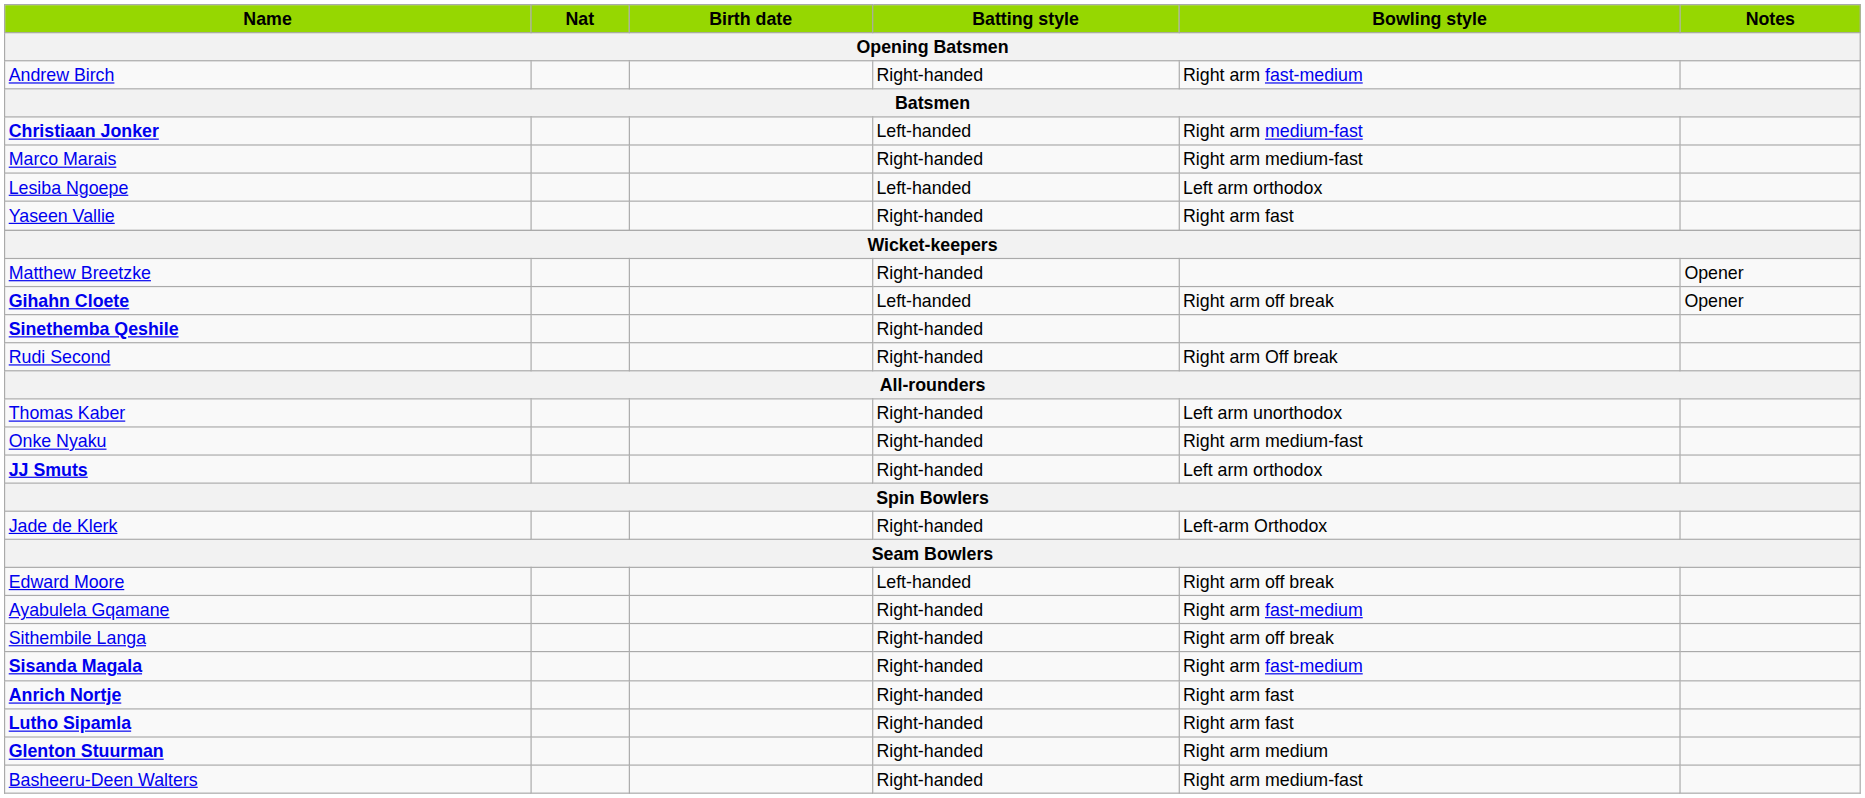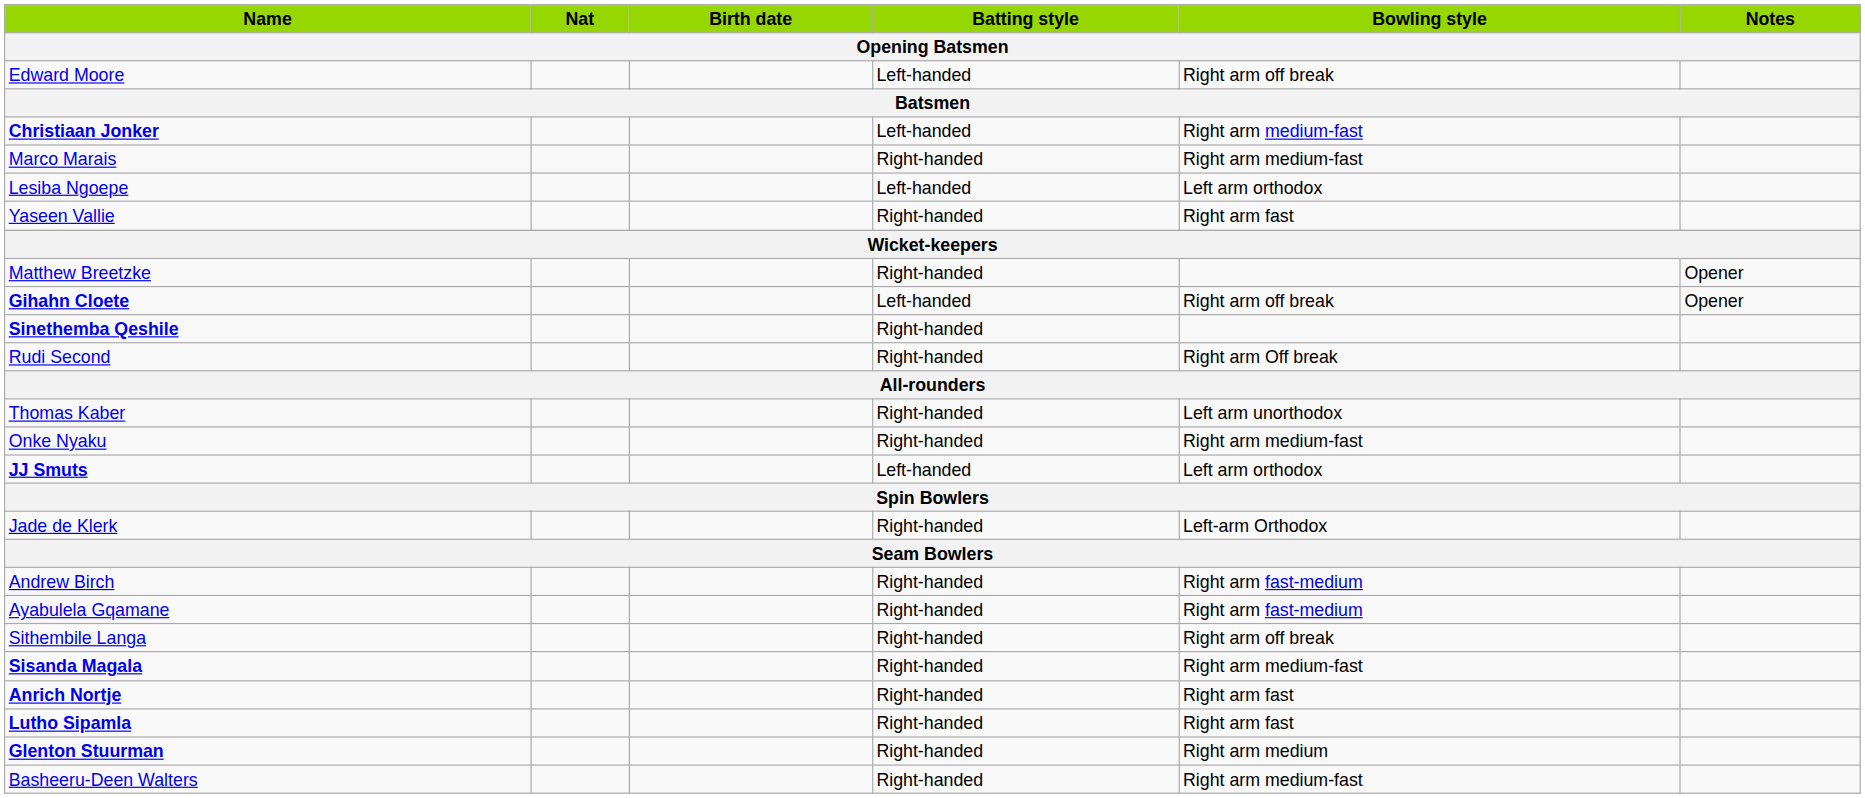rows swapped: Edward Moore <-> Andrew Birch
JJ Smuts | Batting style: Right-handed -> Left-handed
Sisanda Magala | Bowling style: Right arm fast-medium -> Right arm medium-fast
